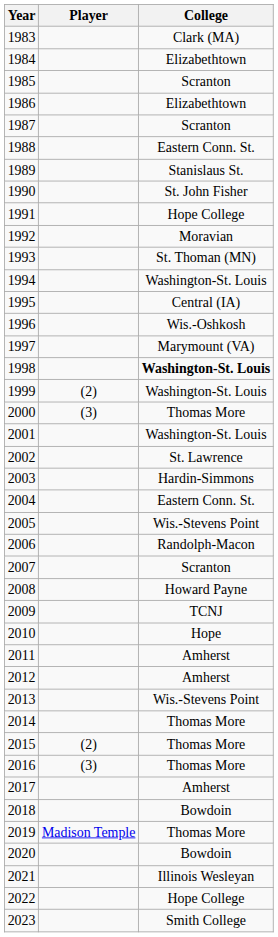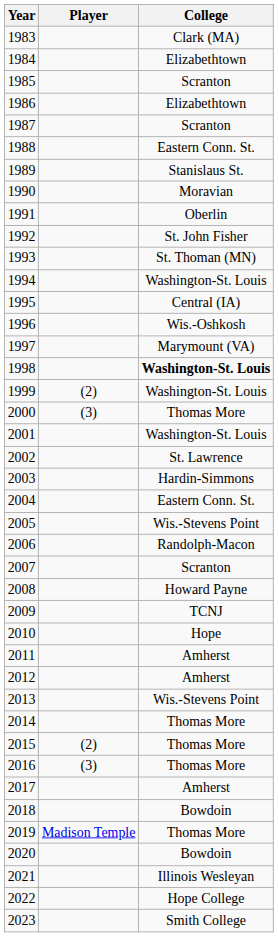1990 | College: St. John Fisher -> Moravian
1991 | College: Hope College -> Oberlin
1992 | College: Moravian -> St. John Fisher
